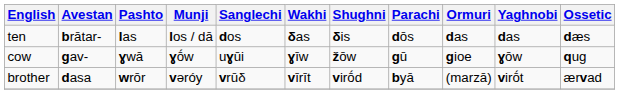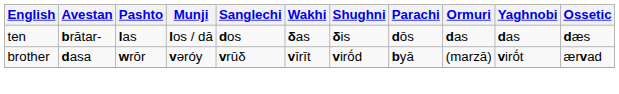- row: cow | gav- | ɣwā | ɣṓw | uɣūi | ɣīw | žōw | gū | gioe | ɣōw | qug
